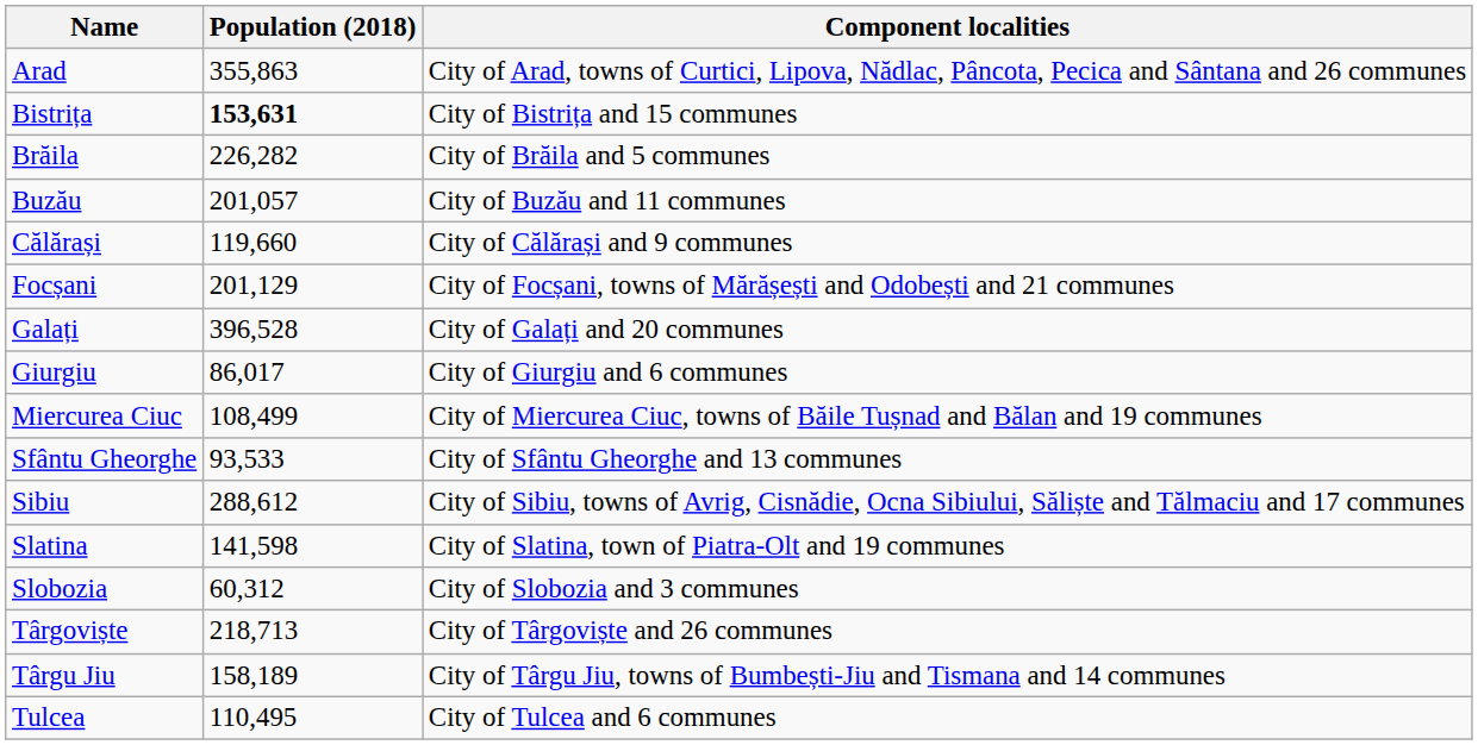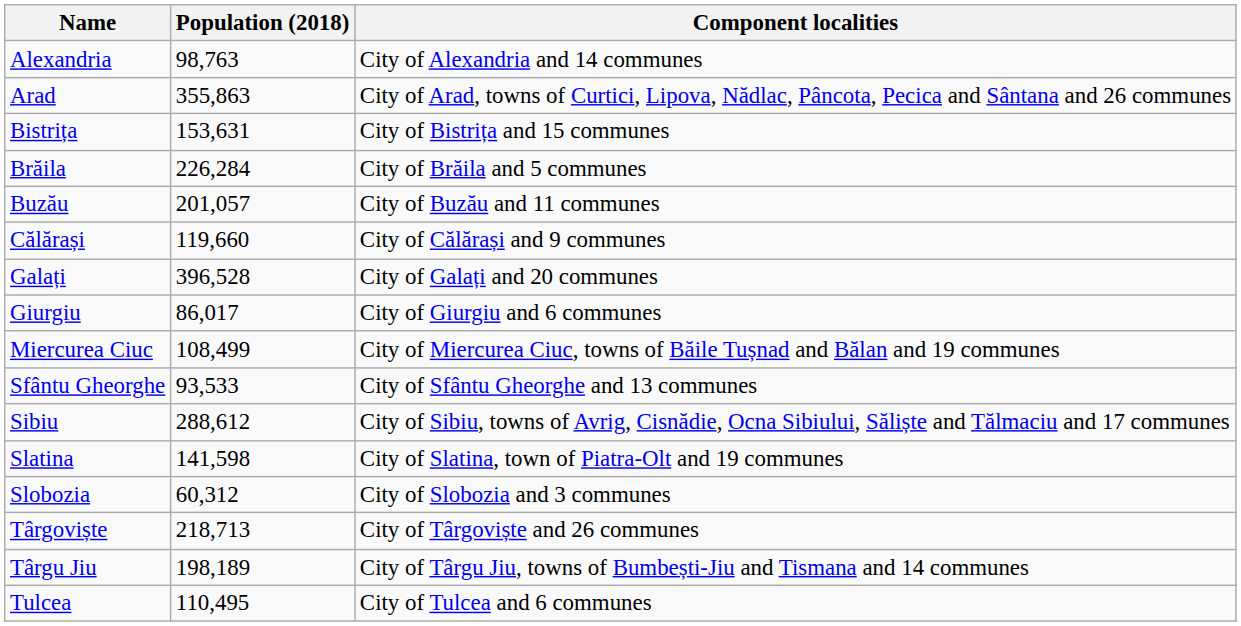+ row: Alexandria | 98,763 | City of Alexandria and 14 communes
Bistrița | Population (2018): bold -> normal
Brăila | Population (2018): 226,282 -> 226,284
- row: Focșani | 201,129 | City of Focșani, towns of Mărășești and Odobești and 21 communes
Târgu Jiu | Population (2018): 158,189 -> 198,189
